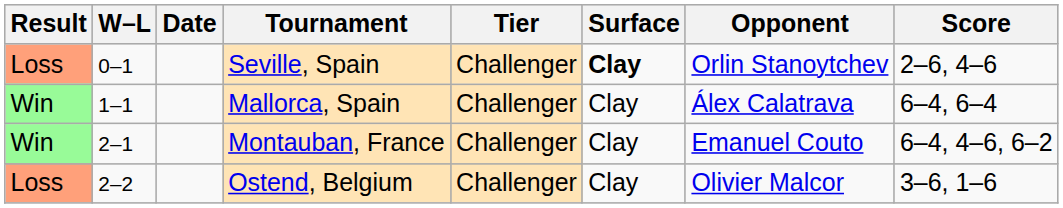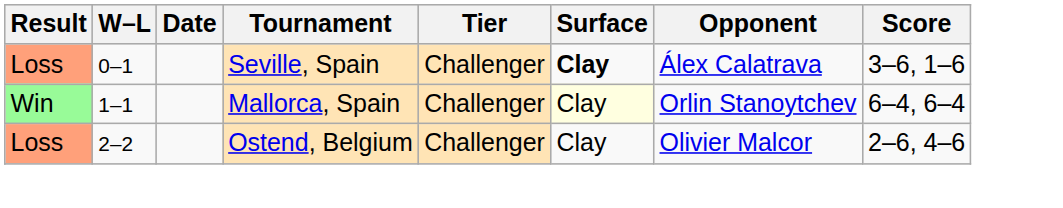Seville, Spain | Opponent: Orlin Stanoytchev -> Álex Calatrava
Seville, Spain | Score: 2–6, 4–6 -> 3–6, 1–6
Mallorca, Spain | Surface: no background -> lightyellow background
Mallorca, Spain | Opponent: Álex Calatrava -> Orlin Stanoytchev
- row: Win | 2–1 | Montauban, France | Challenger | Clay | Emanuel Couto | 6–4, 4–6, 6–2
Ostend, Belgium | Score: 3–6, 1–6 -> 2–6, 4–6
